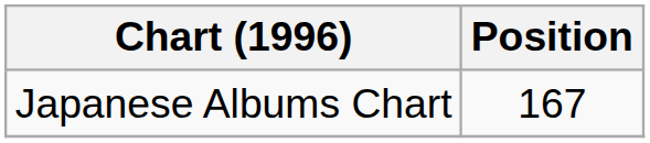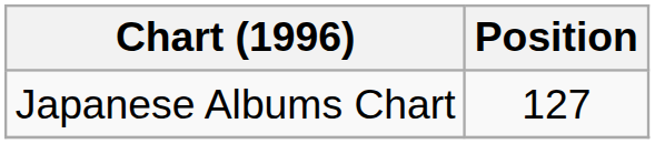Japanese Albums Chart | Position: 167 -> 127
